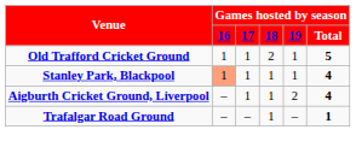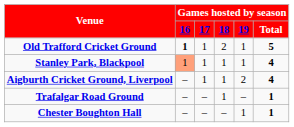Old Trafford Cricket Ground | column 2: normal -> bold
+ row: Chester Boughton Hall | – | – | – | 1 | 1
